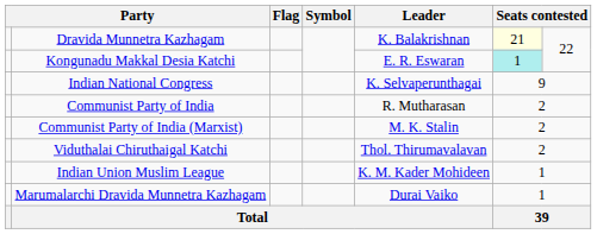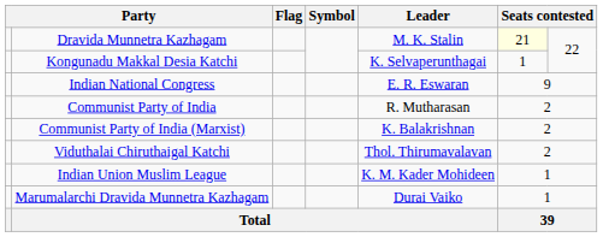Dravida Munnetra Kazhagam | Leader: K. Balakrishnan -> M. K. Stalin
Kongunadu Makkal Desia Katchi | Leader: E. R. Eswaran -> K. Selvaperunthagai
Kongunadu Makkal Desia Katchi | column 6: paleturquoise background -> no background
Indian National Congress | Leader: K. Selvaperunthagai -> E. R. Eswaran
Communist Party of India (Marxist) | Leader: M. K. Stalin -> K. Balakrishnan
